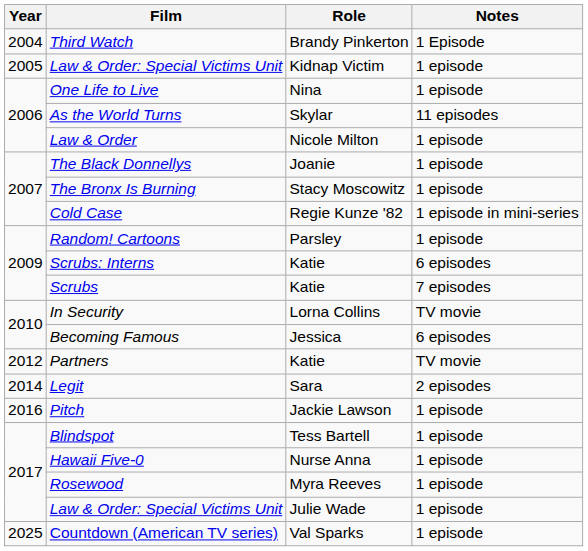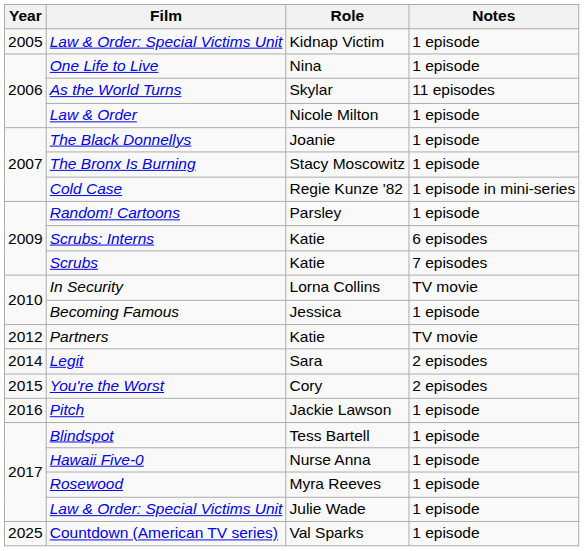- row: 2004 | Third Watch | Brandy Pinkerton | 1 Episode
Becoming Famous | Notes: 6 episodes -> 1 episode
+ row: 2015 | You're the Worst | Cory | 2 episodes
